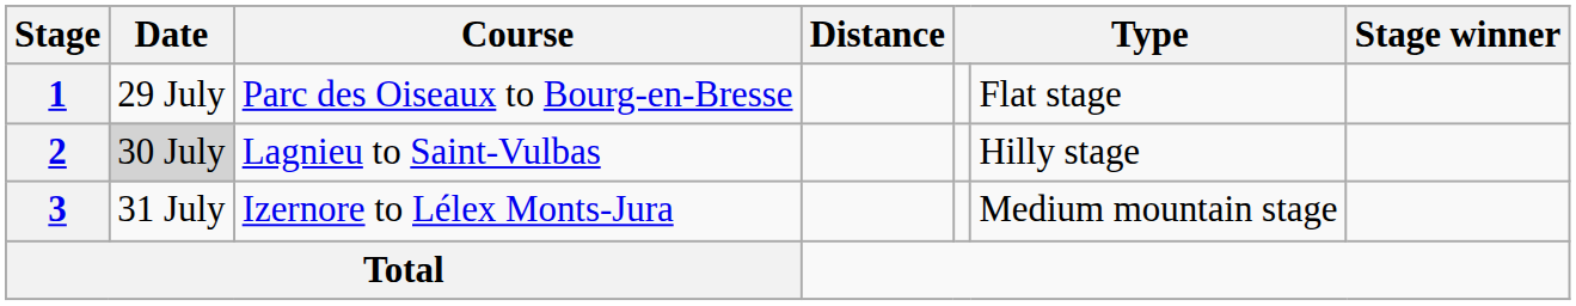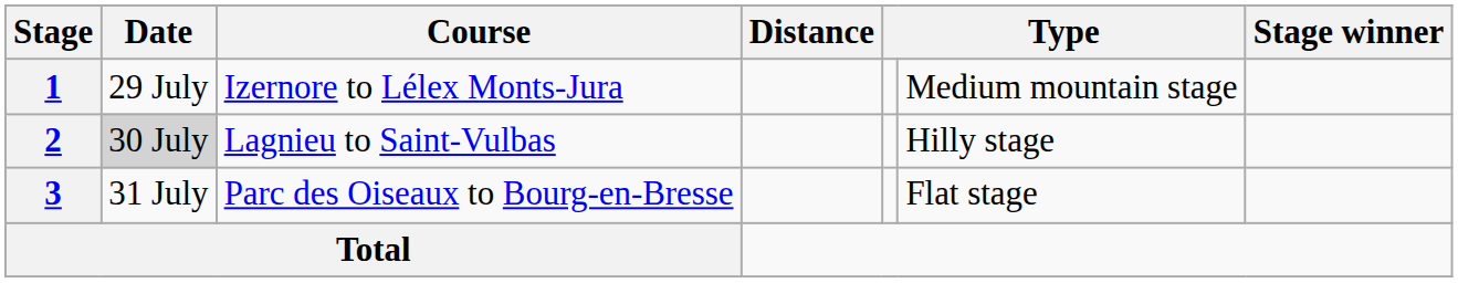1 | Course: Parc des Oiseaux to Bourg-en-Bresse -> Izernore to Lélex Monts-Jura
1 | column 6: Flat stage -> Medium mountain stage
3 | Course: Izernore to Lélex Monts-Jura -> Parc des Oiseaux to Bourg-en-Bresse
3 | column 6: Medium mountain stage -> Flat stage
